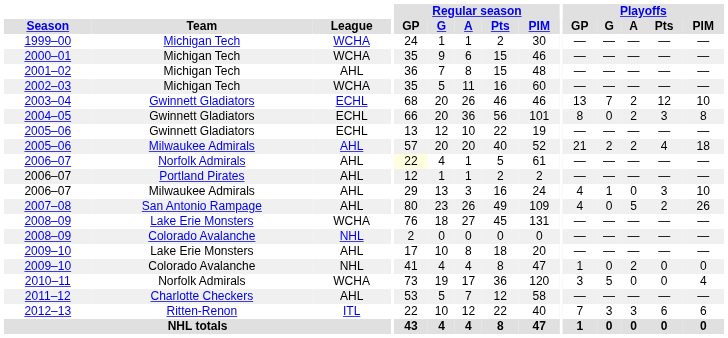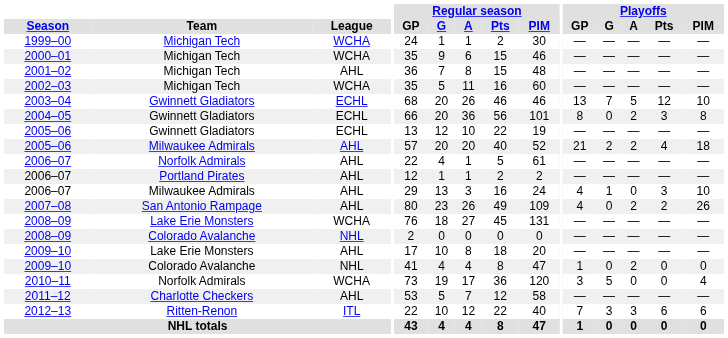2003–04 | Playoffs / A: 2 -> 5
2006–07 / Norfolk Admirals | Regular season / GP: lightyellow background -> no background
2007–08 | Playoffs / A: 5 -> 2
